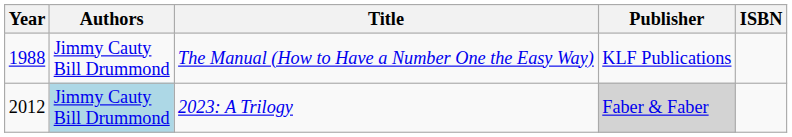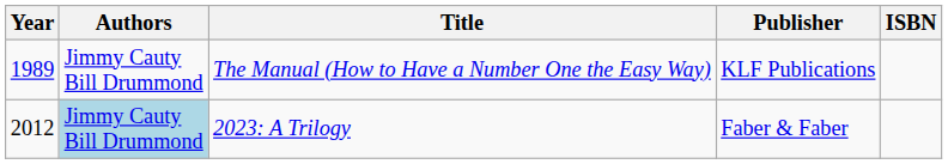The Manual (How to Have a Number One the Easy Way) | Year: 1988 -> 1989
2023: A Trilogy | Publisher: lightgrey background -> no background
